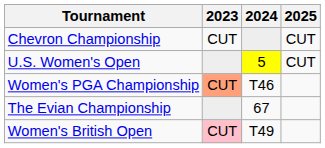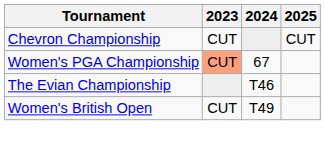- row: U.S. Women's Open | 5 | CUT
Women's PGA Championship | 2024: T46 -> 67
The Evian Championship | 2024: 67 -> T46
Women's British Open | 2023: pink background -> no background
